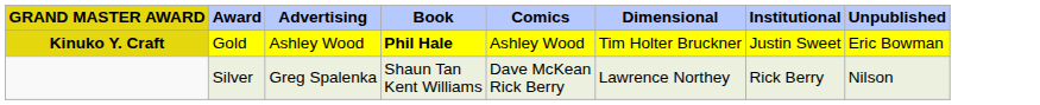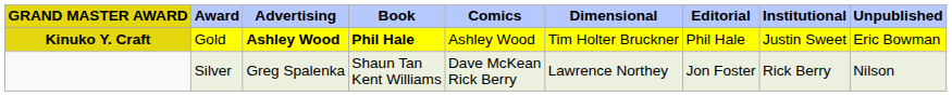+ column: Editorial | Phil Hale | Jon Foster
Kinuko Y. Craft | Advertising: normal -> bold
